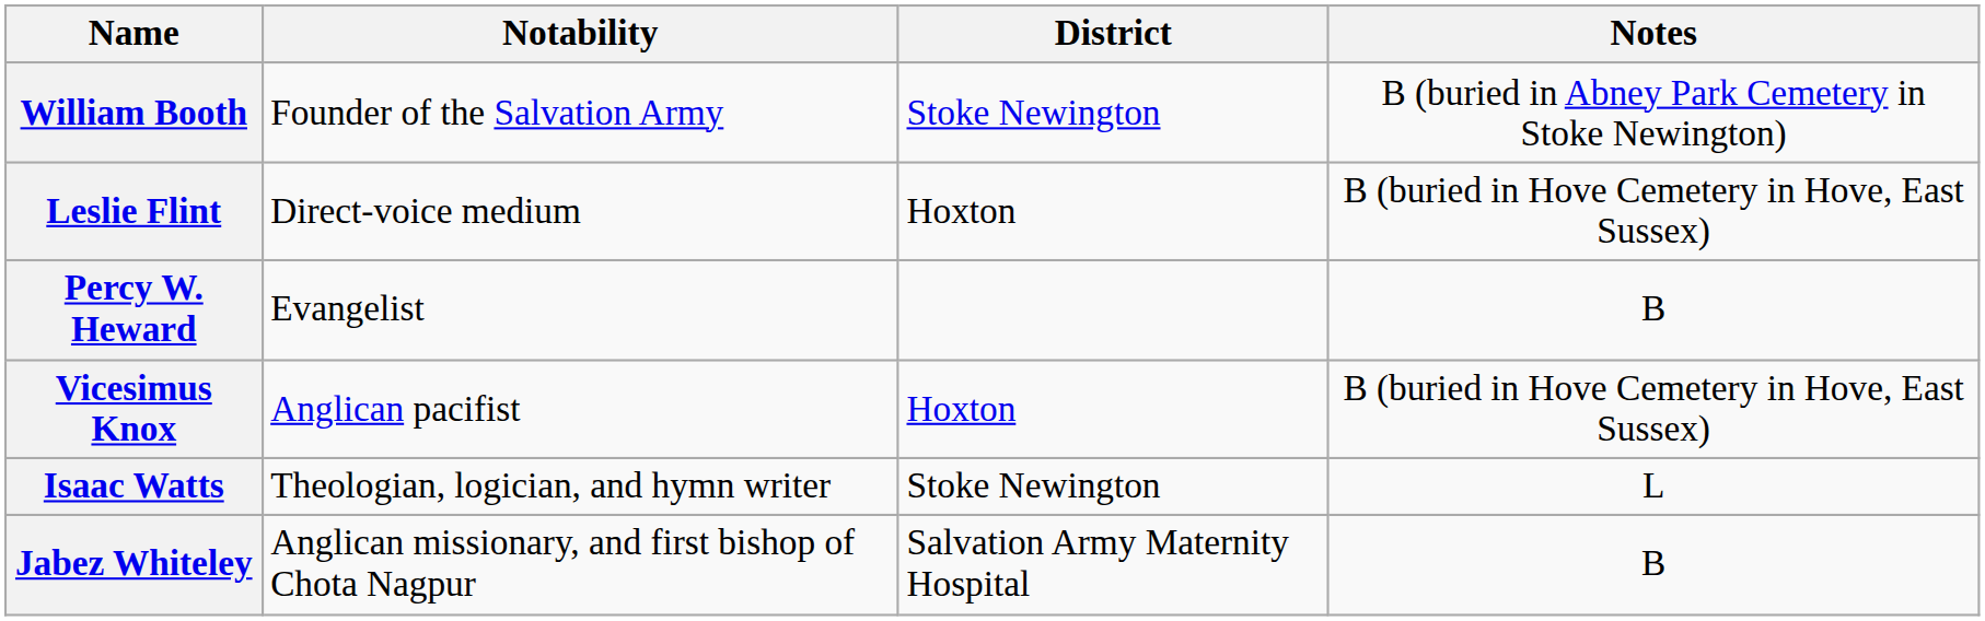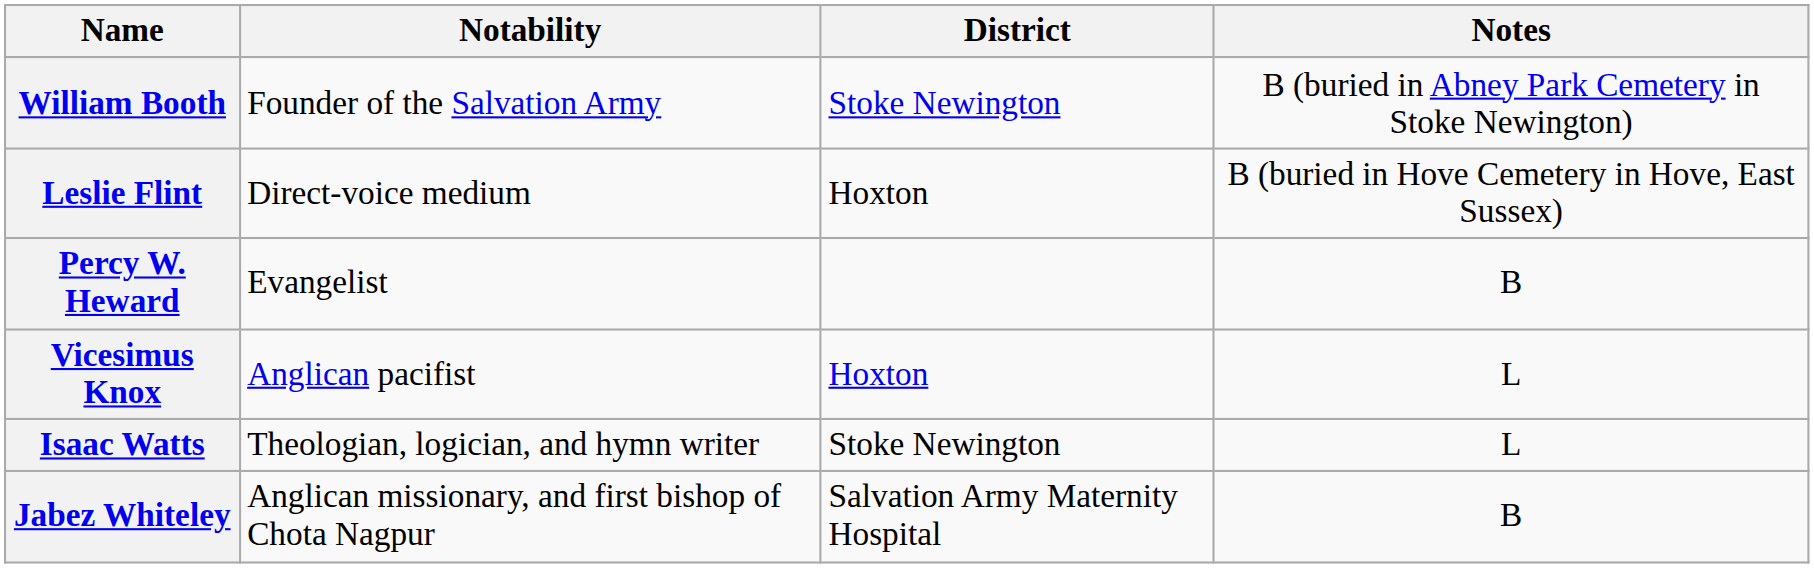Vicesimus Knox | Notes: B (buried in Hove Cemetery in Hove, East Sussex) -> L
